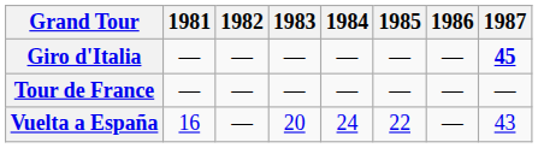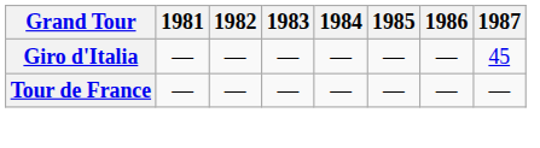Giro d'Italia | 1987: bold -> normal
- row: Vuelta a España | 16 | — | 20 | 24 | 22 | — | 43
